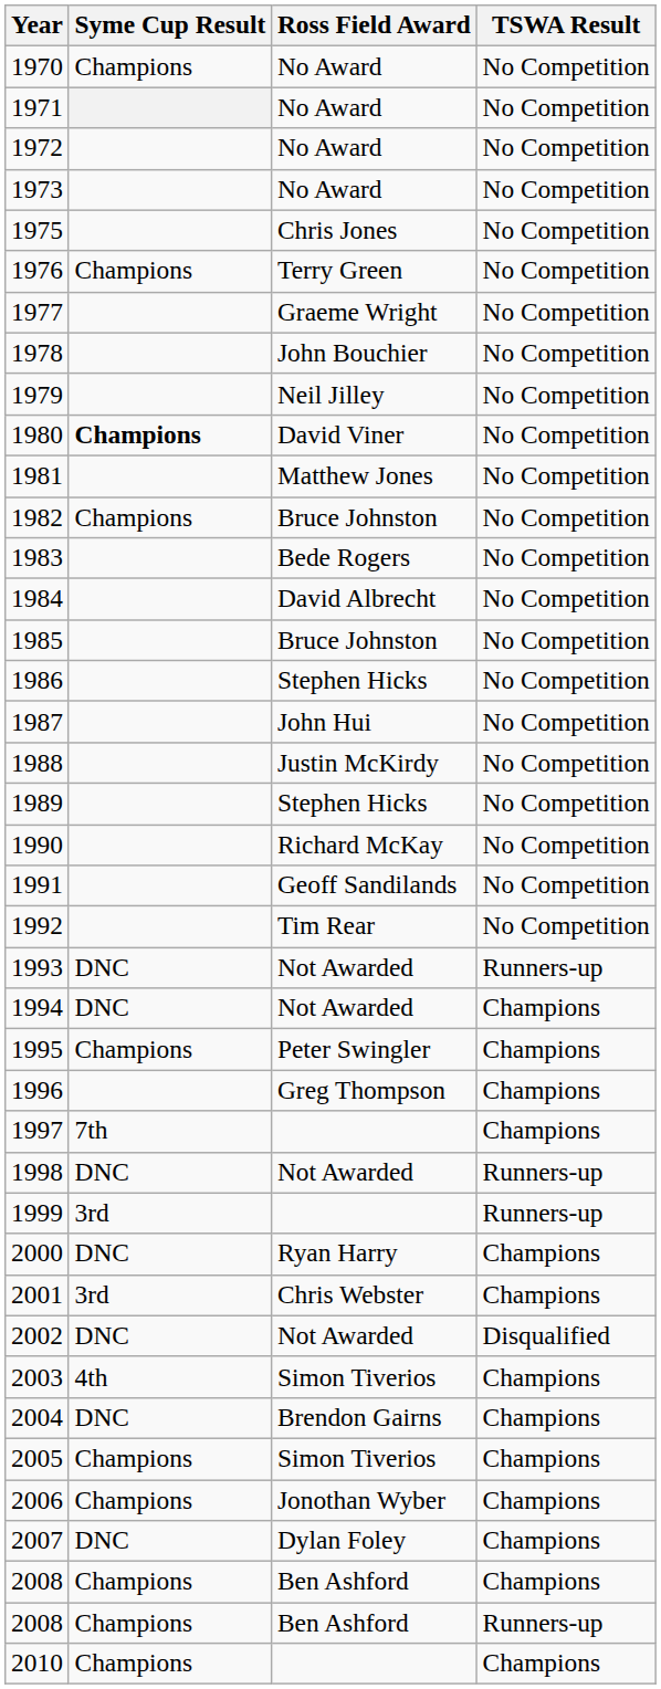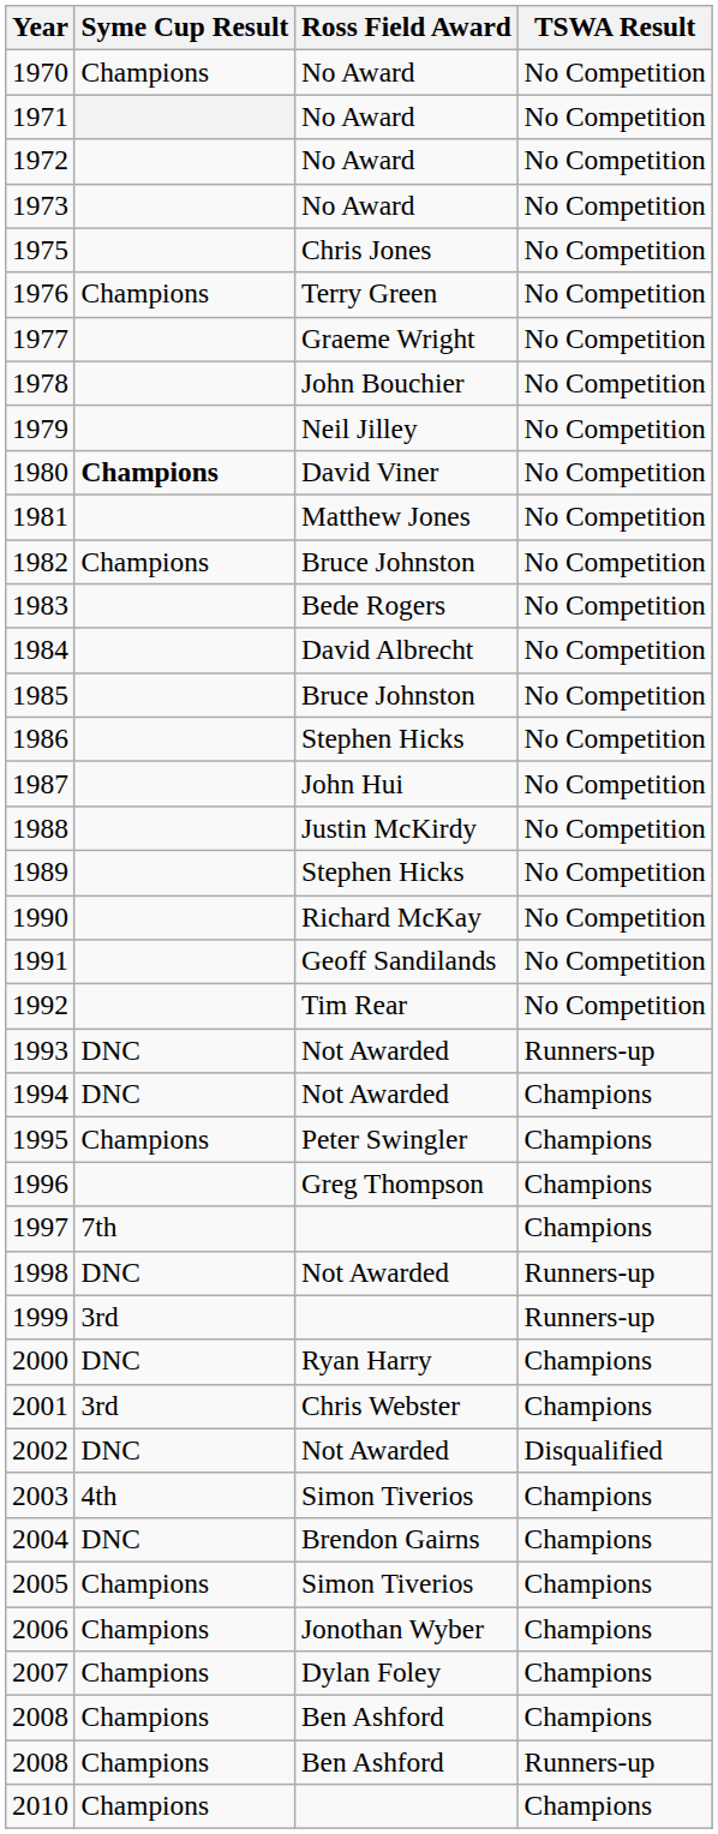2007 | Syme Cup Result: DNC -> Champions
